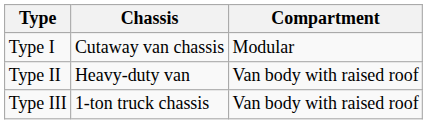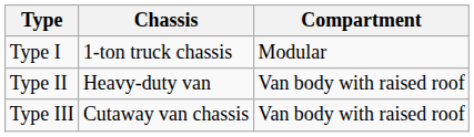Type I | Chassis: Cutaway van chassis -> 1-ton truck chassis
Type III | Chassis: 1-ton truck chassis -> Cutaway van chassis
